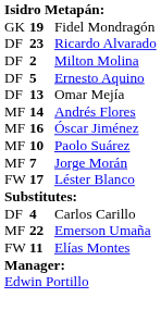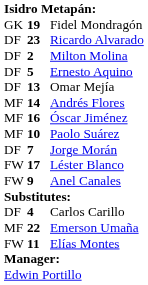Jorge Morán | column 1: MF -> DF
+ row: FW | 9 | Anel Canales
